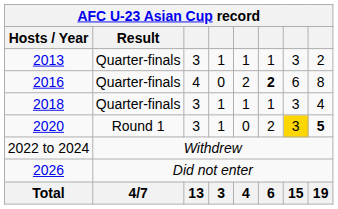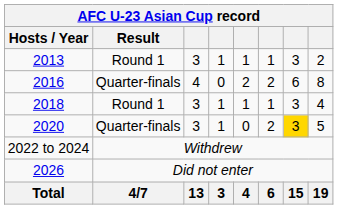2013 | Result: Quarter-finals -> Round 1
2016 | column 6: bold -> normal
2018 | Result: Quarter-finals -> Round 1
2020 | Result: Round 1 -> Quarter-finals
2020 | column 8: bold -> normal
